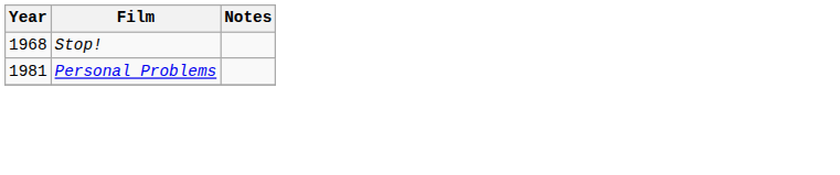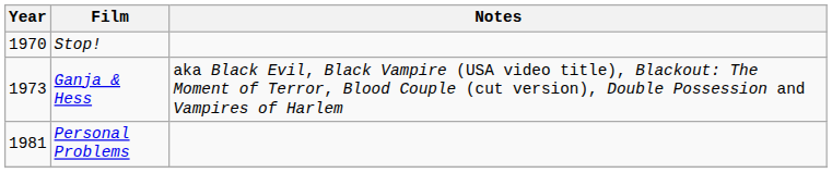Stop! | Year: 1968 -> 1970
+ row: 1973 | Ganja & Hess | aka Black Evil, Black Vampire (USA video title), Blackout: The Moment of Terror, Blood Couple (cut version), Double Possession and Vampires of Harlem
